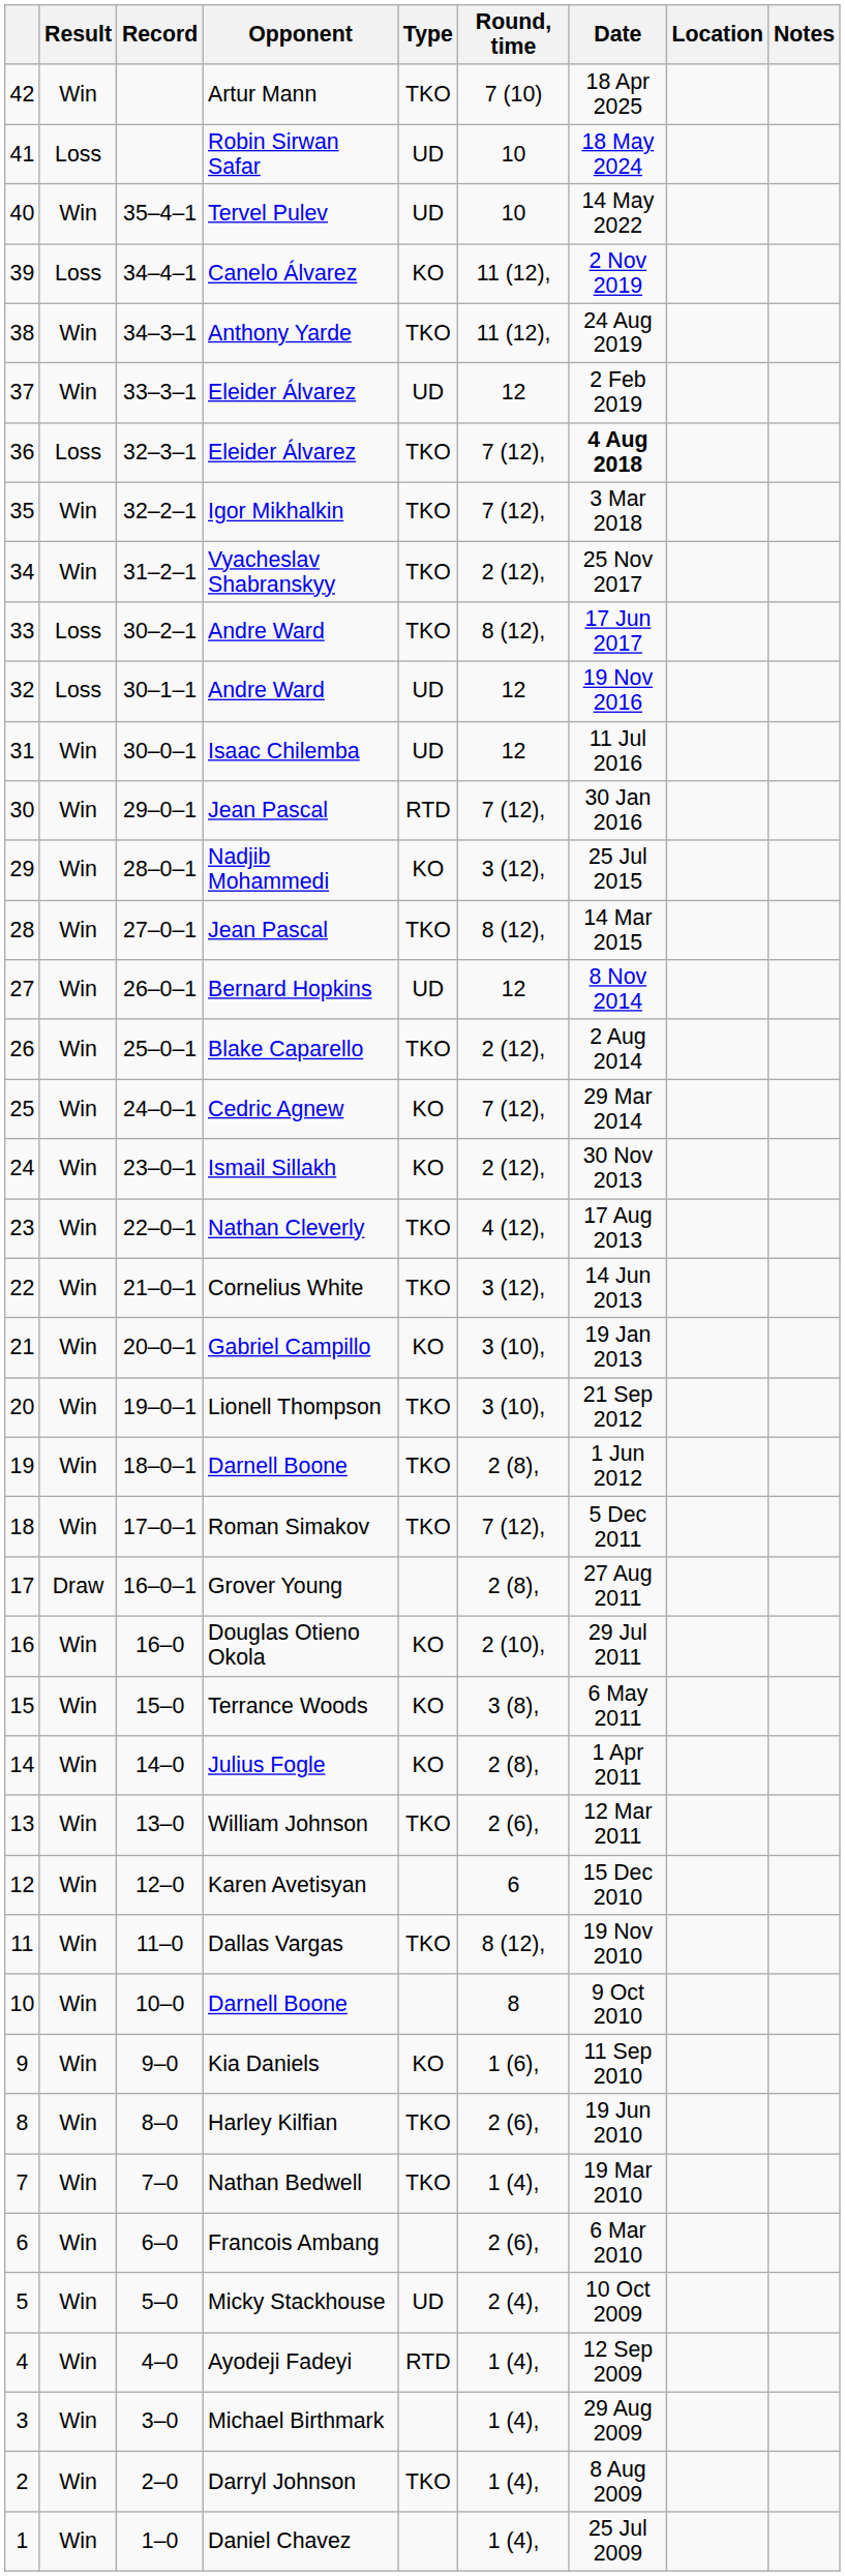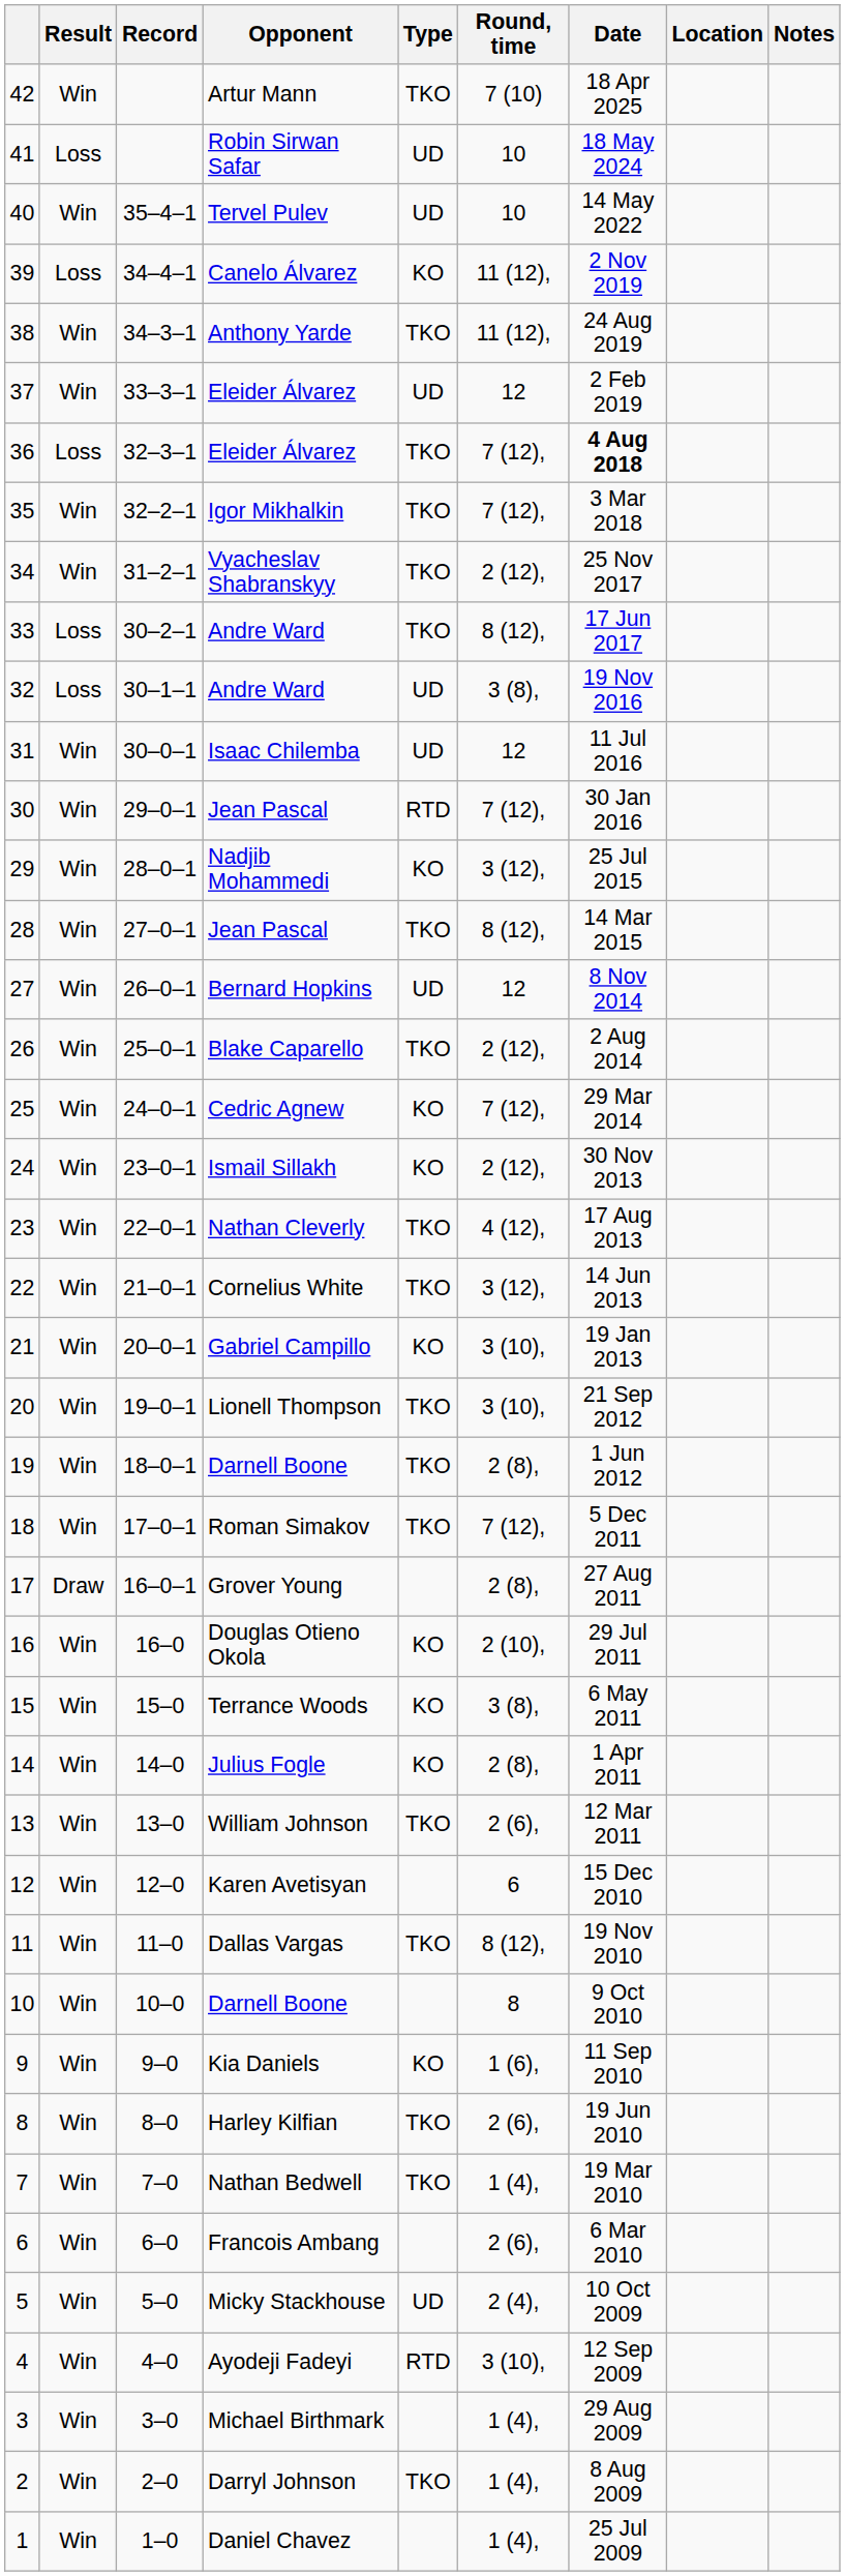32 / Andre Ward | Round, time: 12 -> 3 (8),
Ayodeji Fadeyi | Round, time: 1 (4), -> 3 (10),
